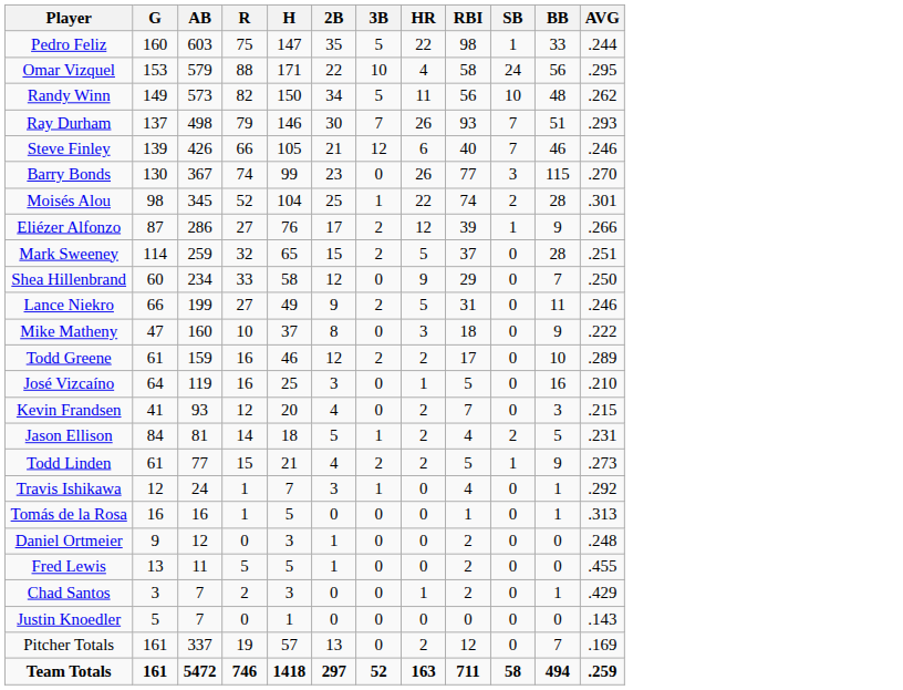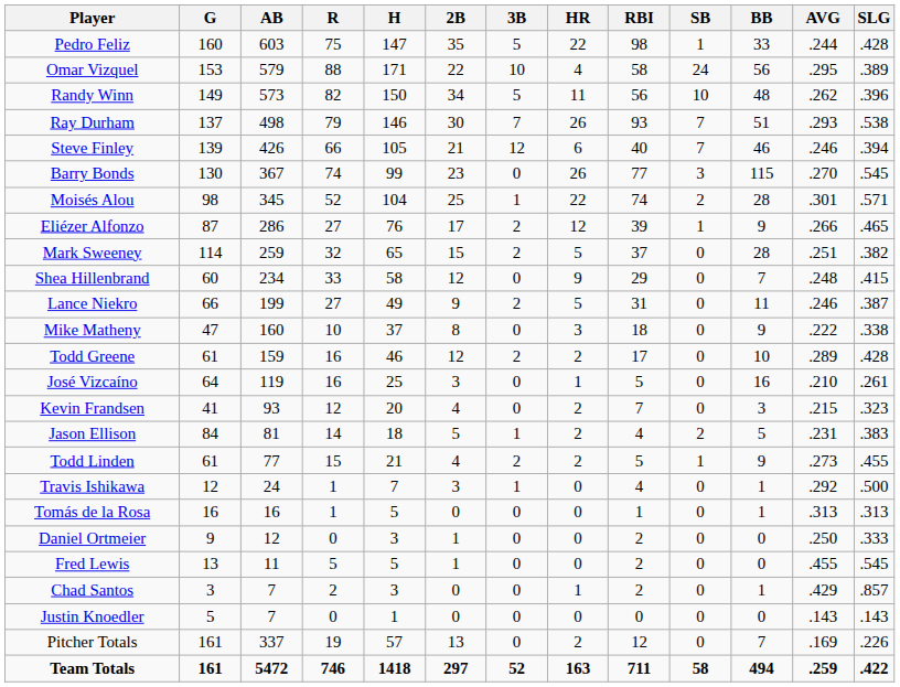+ column: SLG | .428 | .389 | .396 | .538 | .394 | .545 | .571 | .465 | .382 | .415 | .387 | .338 | .428 | .261 | .323 | .383 | .455 | .500 | .313 | .333 | .545 | .857 | .143 | .226 | .422
Shea Hillenbrand | AVG: .250 -> .248
Daniel Ortmeier | AVG: .248 -> .250
